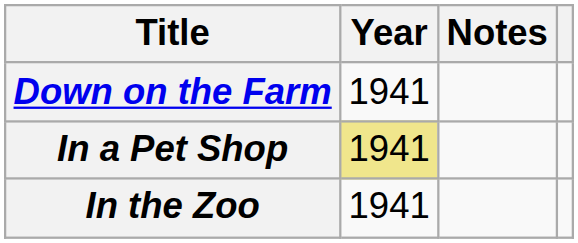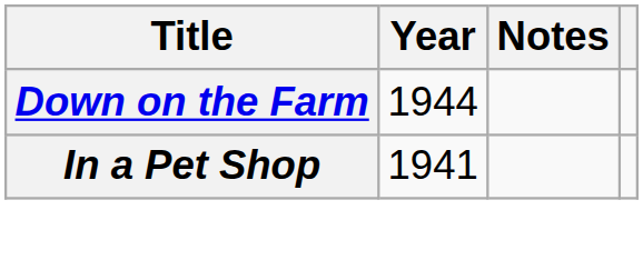Down on the Farm | Year: 1941 -> 1944
In a Pet Shop | Year: khaki background -> no background
- row: In the Zoo | 1941
